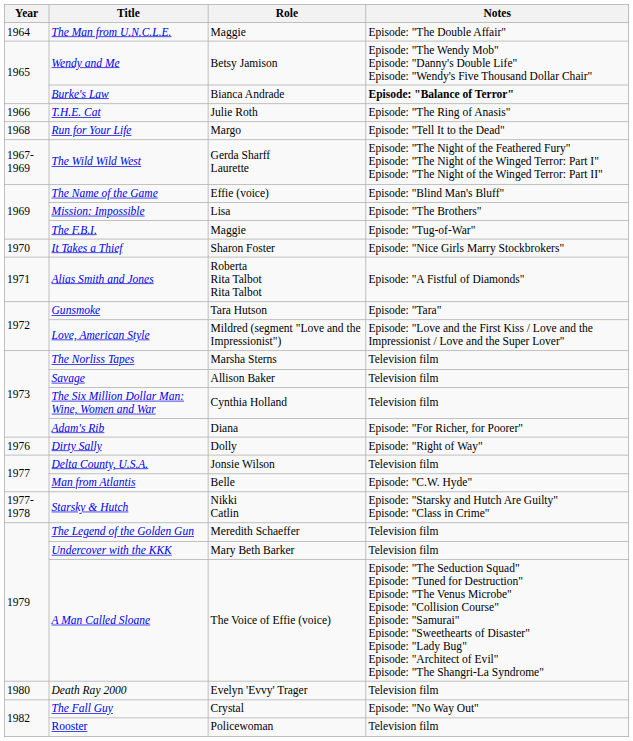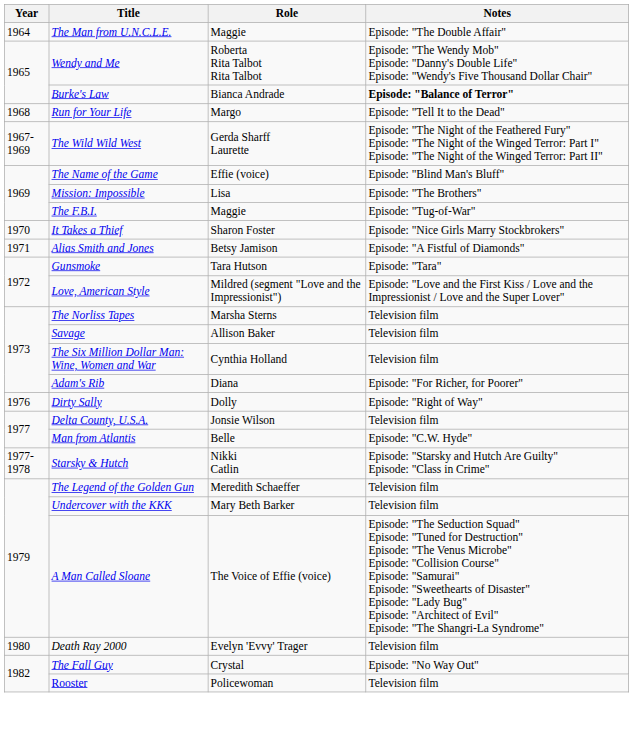Wendy and Me | Role: Betsy Jamison -> Roberta Rita Talbot Rita Talbot
- row: 1966 | T.H.E. Cat | Julie Roth | Episode: "The Ring of Anasis"
Alias Smith and Jones | Role: Roberta Rita Talbot Rita Talbot -> Betsy Jamison
